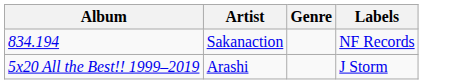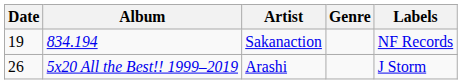+ column: Date | 19 | 26
